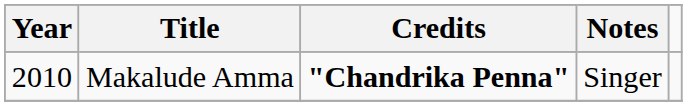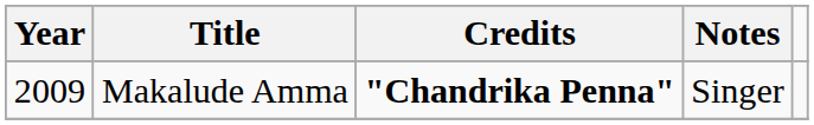Makalude Amma | Year: 2010 -> 2009
